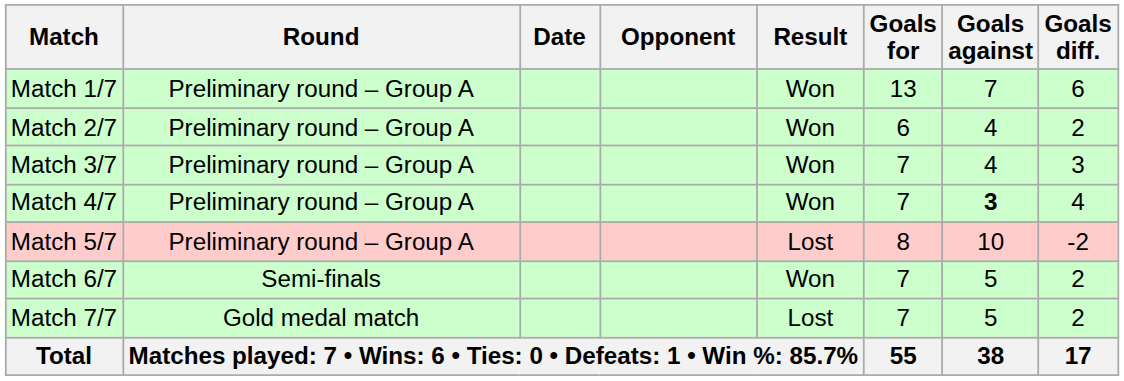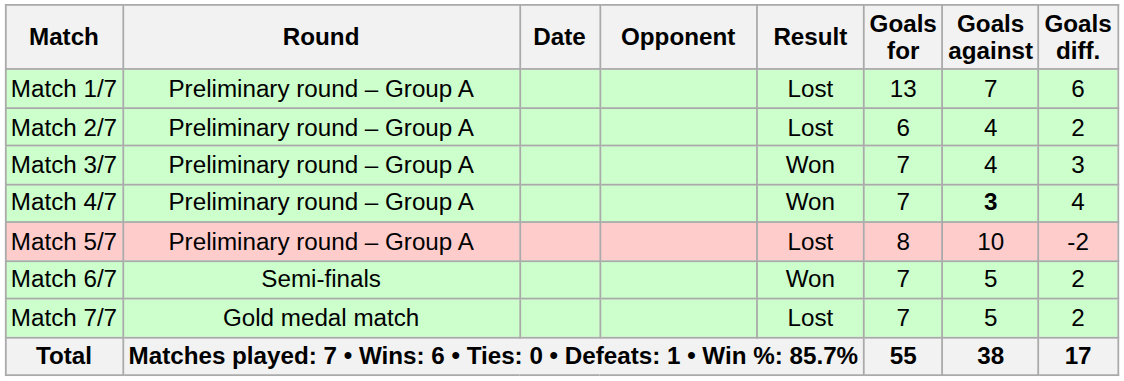Match 1/7 | Result: Won -> Lost
Match 2/7 | Result: Won -> Lost
